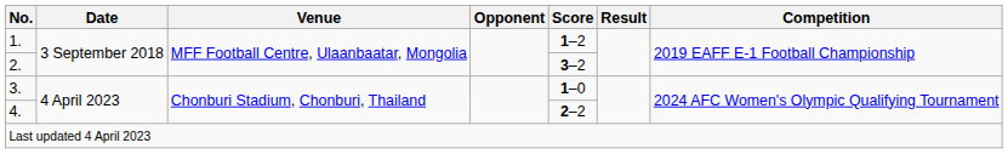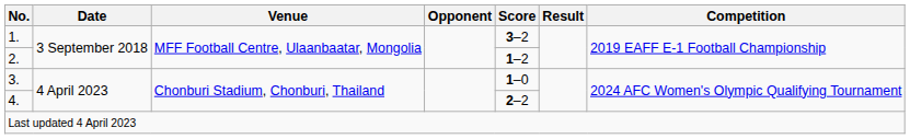1. | Score: 1–2 -> 3–2
2. | Score: 3–2 -> 1–2
